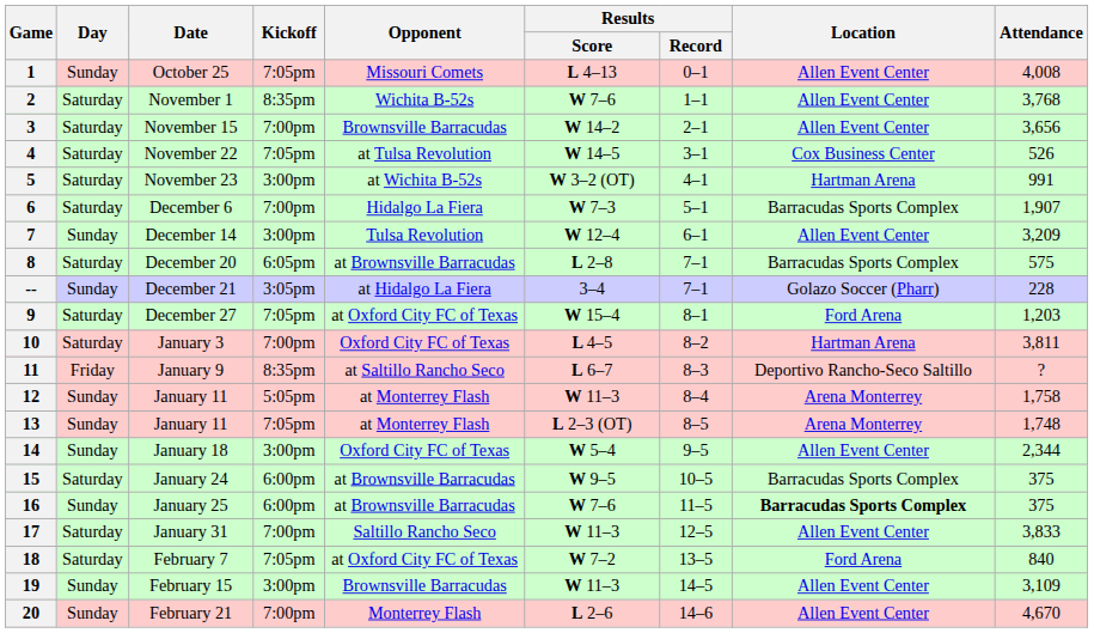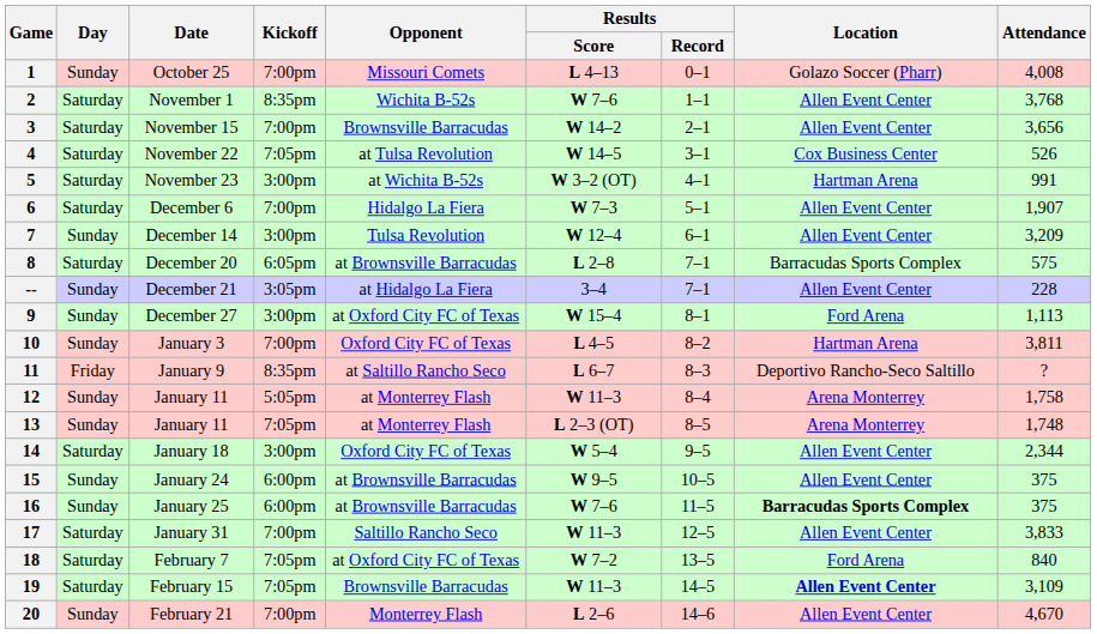1 | Kickoff: 7:05pm -> 7:00pm
1 | Location: Allen Event Center -> Golazo Soccer (Pharr)
6 | Location: Barracudas Sports Complex -> Allen Event Center
-- | Location: Golazo Soccer (Pharr) -> Allen Event Center
9 | Day: Saturday -> Sunday
9 | Kickoff: 7:05pm -> 3:00pm
9 | Attendance: 1,203 -> 1,113
10 | Day: Saturday -> Sunday
14 | Day: Sunday -> Saturday
15 | Day: Saturday -> Sunday
15 | Location: Barracudas Sports Complex -> Allen Event Center
19 | Day: Sunday -> Saturday
19 | Kickoff: 3:00pm -> 7:05pm
19 | Location: normal -> bold
